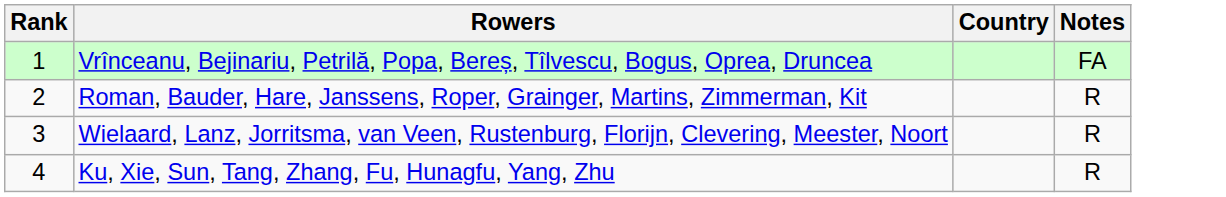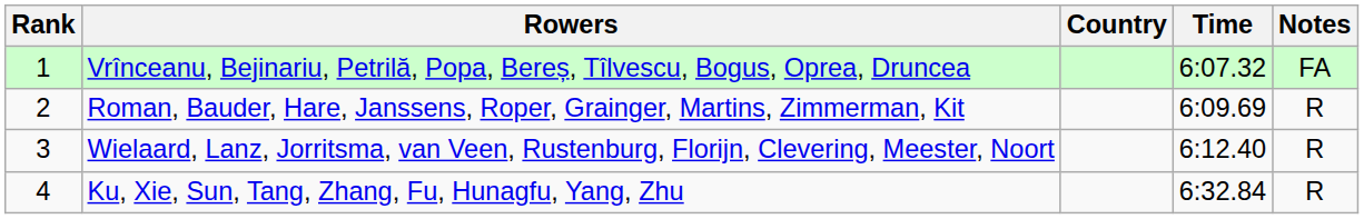+ column: Time | 6:07.32 | 6:09.69 | 6:12.40 | 6:32.84
